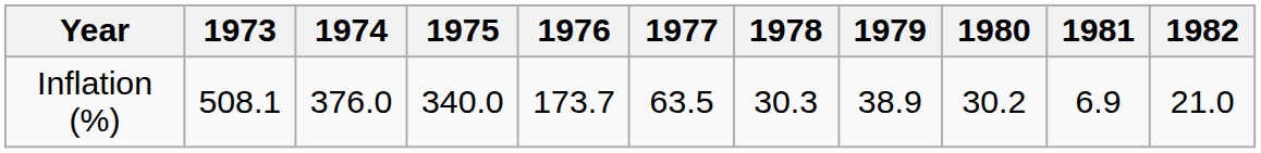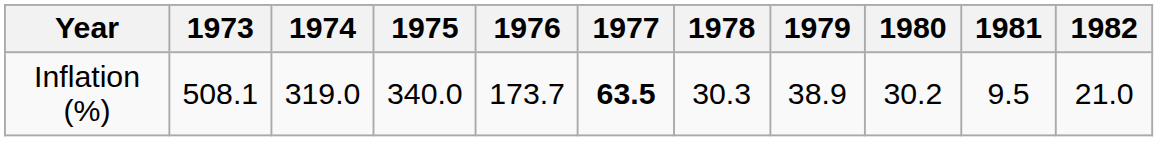Inflation (%) | 1974: 376.0 -> 319.0
Inflation (%) | 1977: normal -> bold
Inflation (%) | 1981: 6.9 -> 9.5
